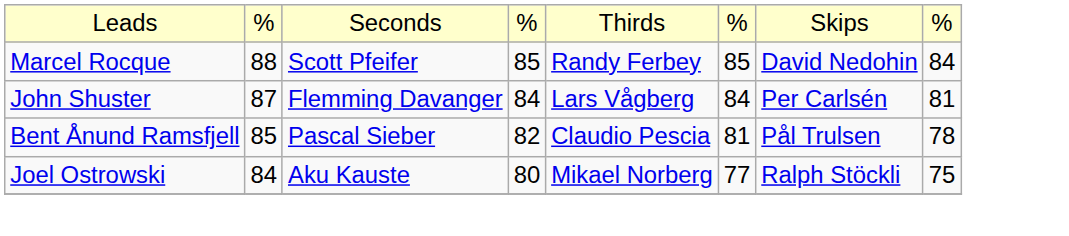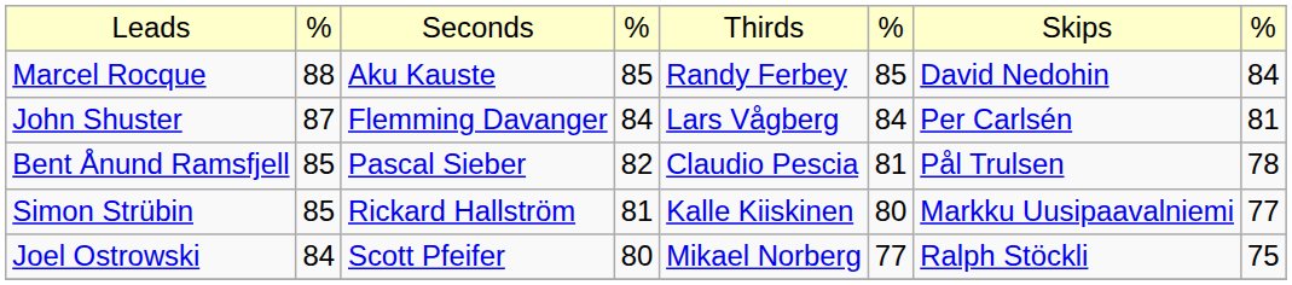Marcel Rocque | column 3: Scott Pfeifer -> Aku Kauste
+ row: Simon Strübin | 85 | Rickard Hallström | 81 | Kalle Kiiskinen | 80 | Markku Uusipaavalniemi | 77
Joel Ostrowski | column 3: Aku Kauste -> Scott Pfeifer
